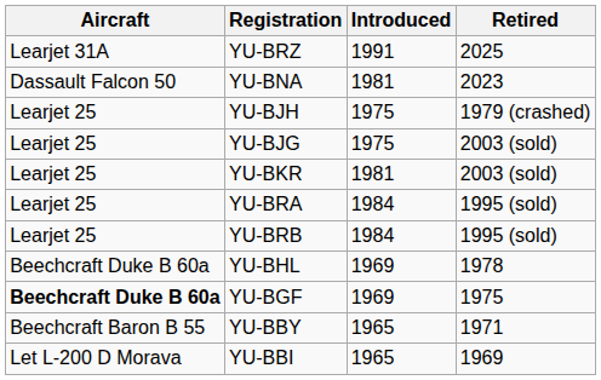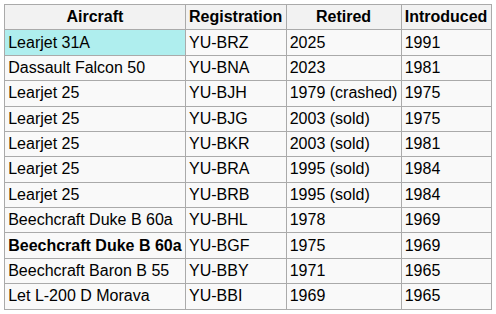columns swapped: Introduced <-> Retired
YU-BRZ | Aircraft: no background -> paleturquoise background
